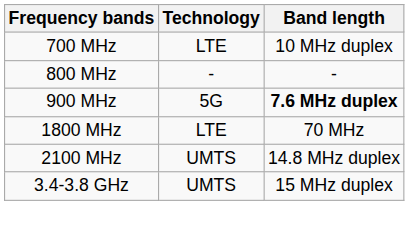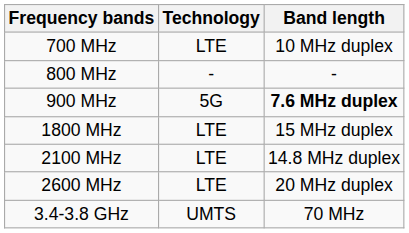1800 MHz | Band length: 70 MHz -> 15 MHz duplex
2100 MHz | Technology: UMTS -> LTE
+ row: 2600 MHz | LTE | 20 MHz duplex
3.4-3.8 GHz | Band length: 15 MHz duplex -> 70 MHz
